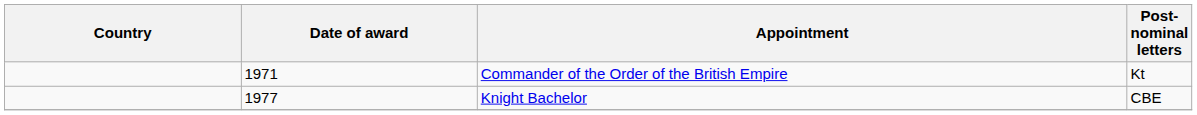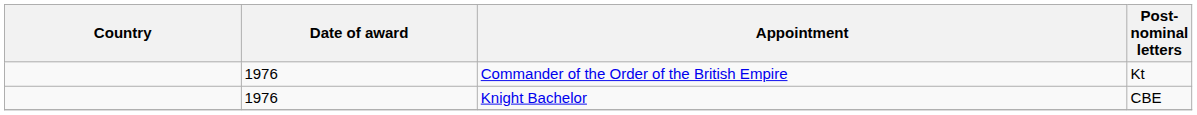Commander of the Order of the British Empire | Date of award: 1971 -> 1976
Knight Bachelor | Date of award: 1977 -> 1976
